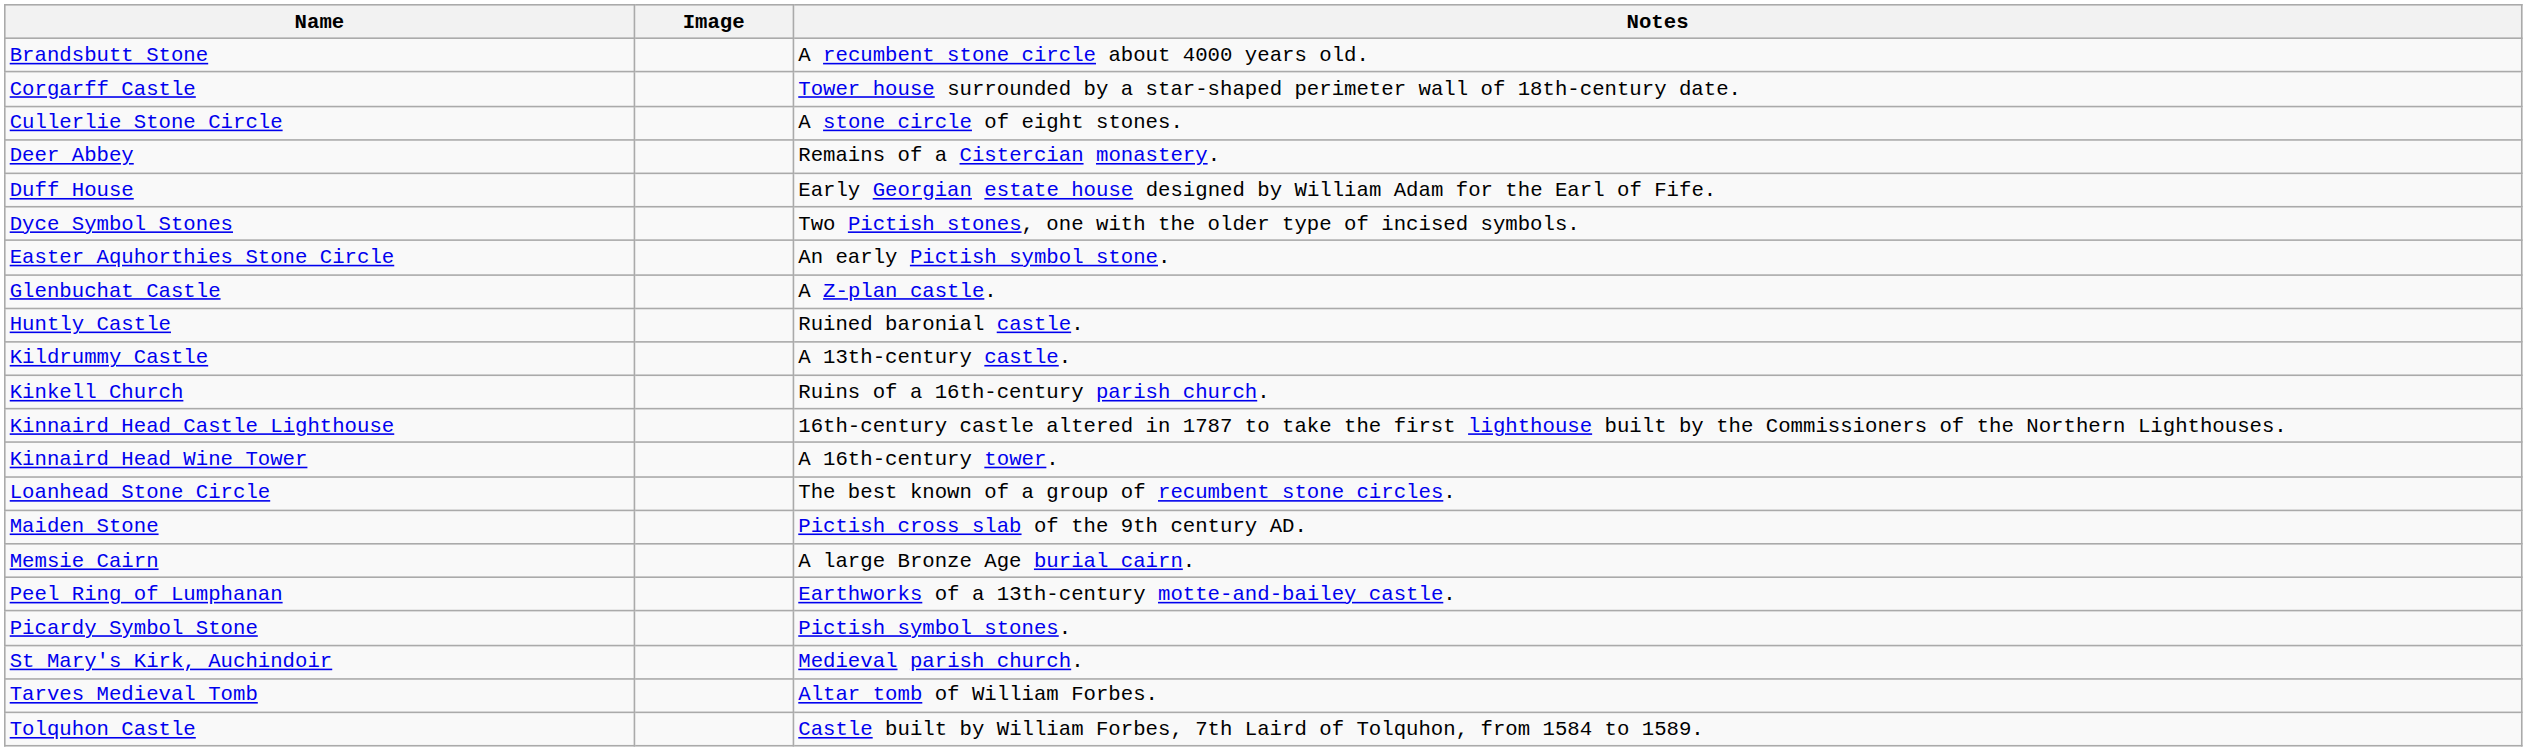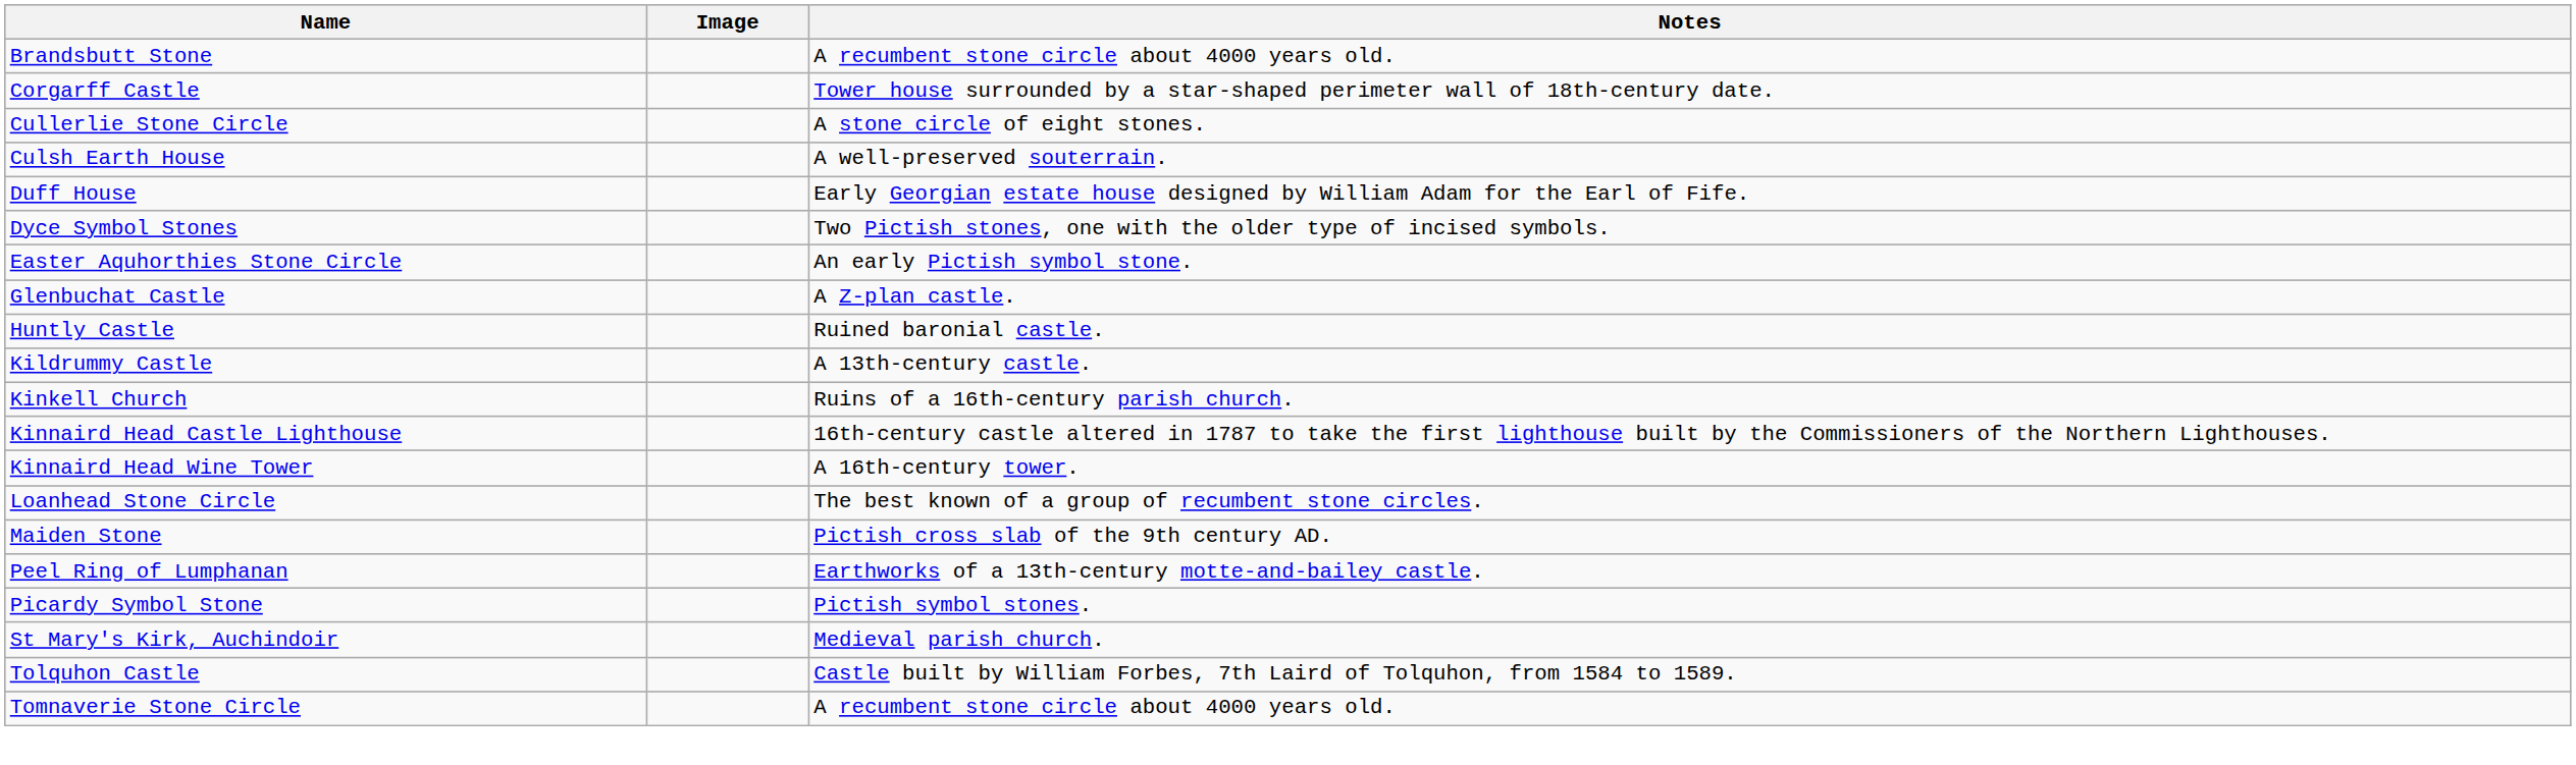+ row: Culsh Earth House | A well-preserved souterrain.
- row: Deer Abbey | Remains of a Cistercian monastery.
- row: Memsie Cairn | A large Bronze Age burial cairn.
- row: Tarves Medieval Tomb | Altar tomb of William Forbes.
+ row: Tomnaverie Stone Circle | A recumbent stone circle about 4000 years old.
